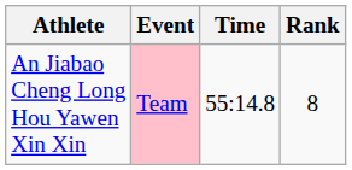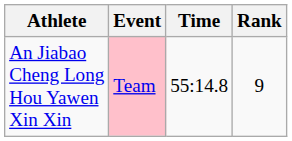An Jiabao Cheng Long Hou Yawen Xin Xin | Rank: 8 -> 9
